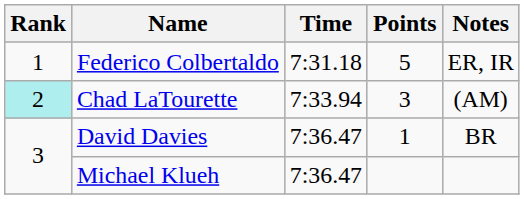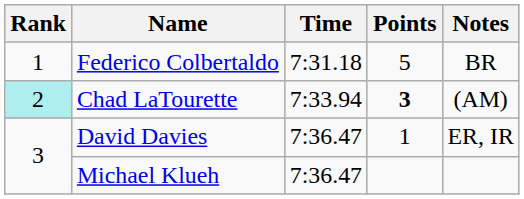Federico Colbertaldo | Notes: ER, IR -> BR
Chad LaTourette | Points: normal -> bold
David Davies | Notes: BR -> ER, IR
